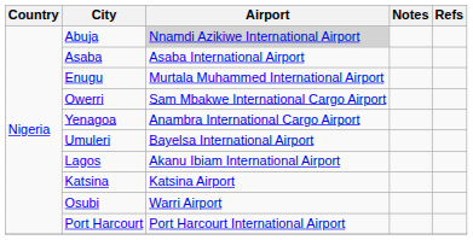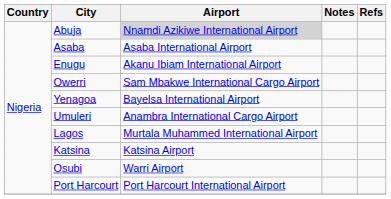Enugu | Airport: Murtala Muhammed International Airport -> Akanu Ibiam International Airport
Yenagoa | Airport: Anambra International Cargo Airport -> Bayelsa International Airport
Umuleri | Airport: Bayelsa International Airport -> Anambra International Cargo Airport
Lagos | Airport: Akanu Ibiam International Airport -> Murtala Muhammed International Airport
